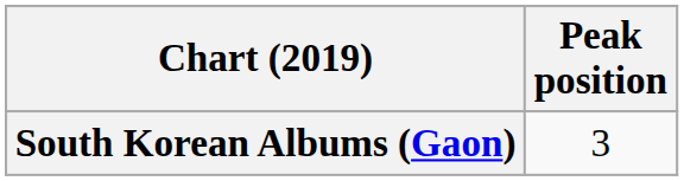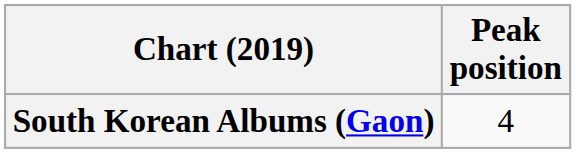South Korean Albums (Gaon) | Peak position: 3 -> 4
